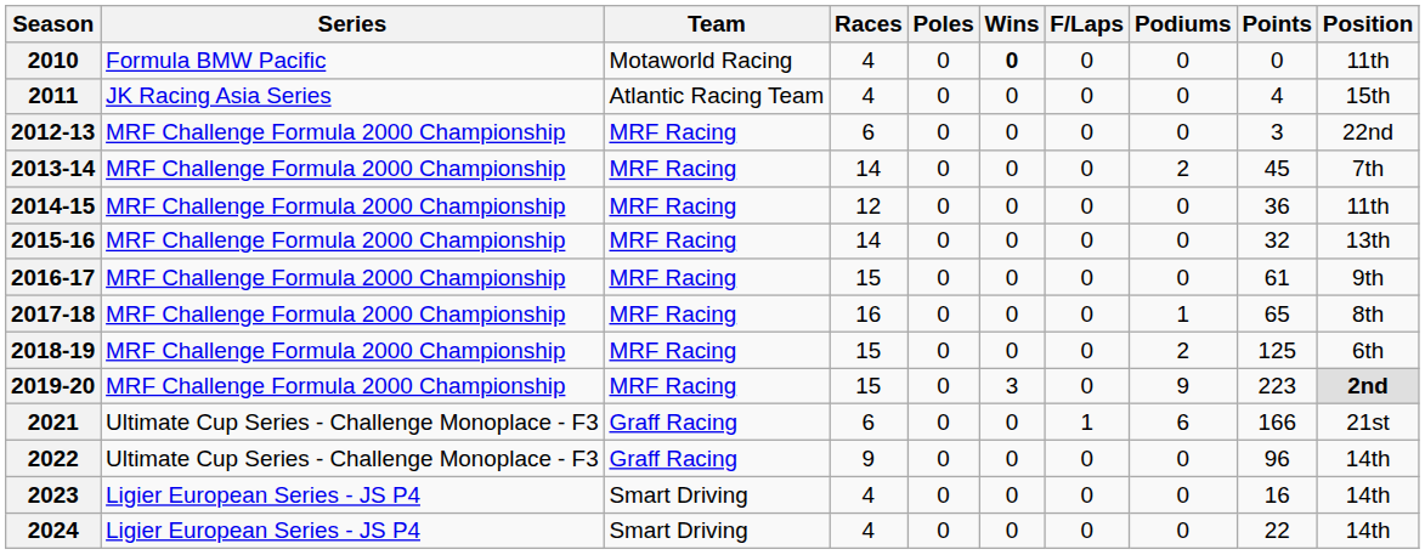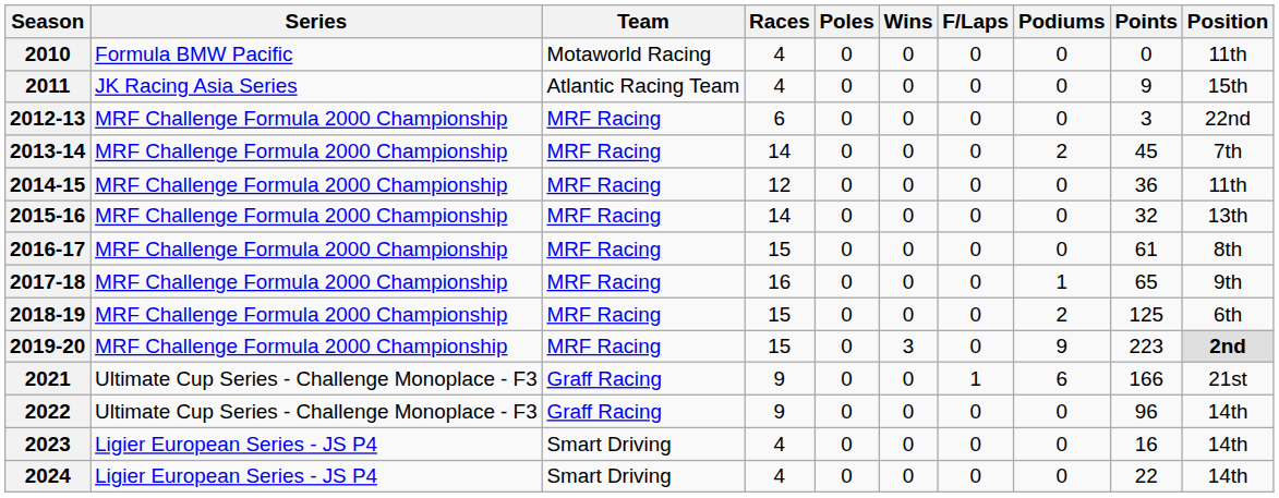2010 | Wins: bold -> normal
2011 | Points: 4 -> 9
2016-17 | Position: 9th -> 8th
2017-18 | Position: 8th -> 9th
2021 | Races: 6 -> 9
